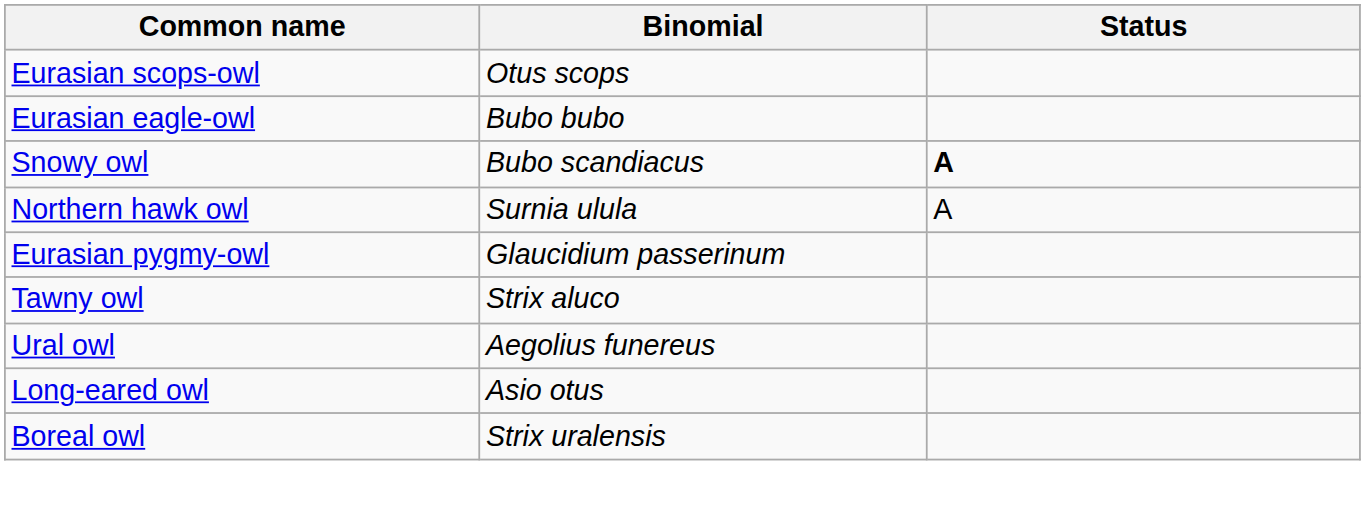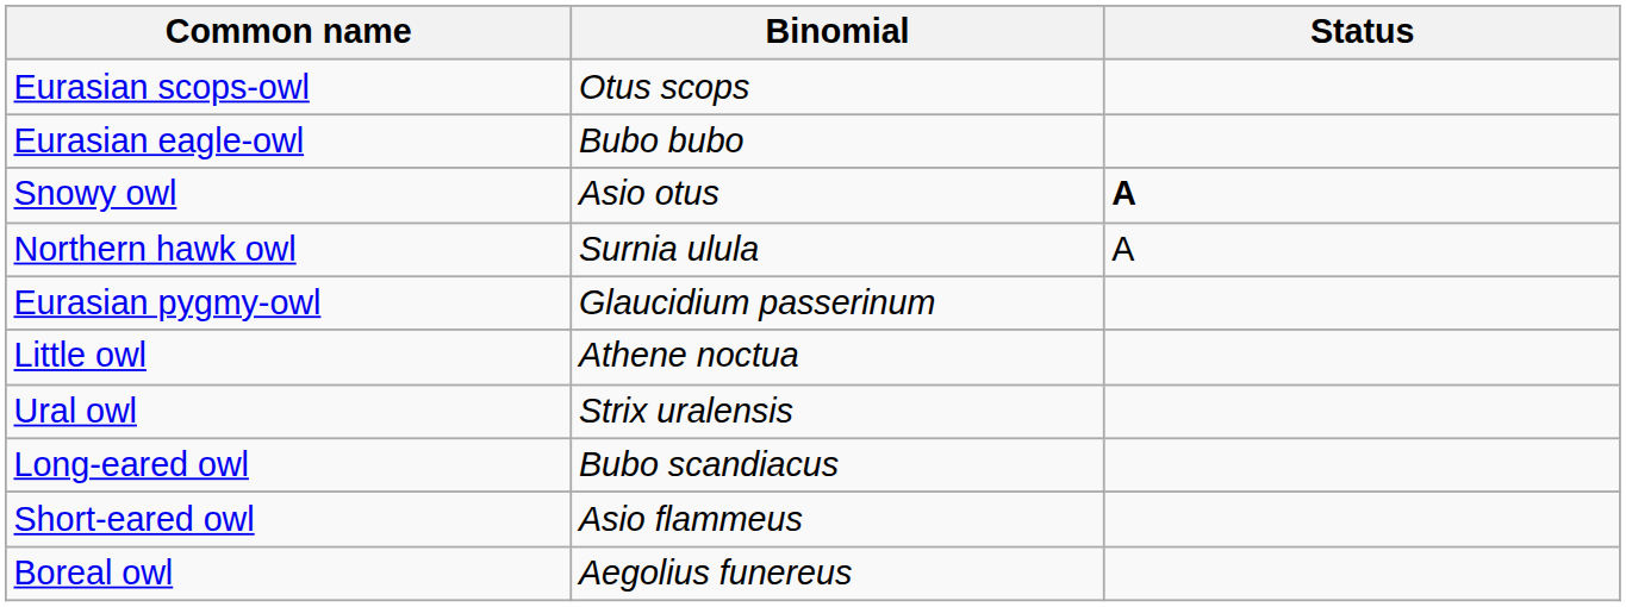Snowy owl | Binomial: Bubo scandiacus -> Asio otus
+ row: Little owl | Athene noctua
- row: Tawny owl | Strix aluco
Ural owl | Binomial: Aegolius funereus -> Strix uralensis
Long-eared owl | Binomial: Asio otus -> Bubo scandiacus
+ row: Short-eared owl | Asio flammeus
Boreal owl | Binomial: Strix uralensis -> Aegolius funereus
